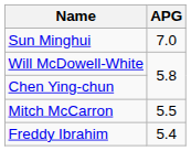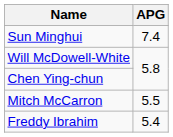Sun Minghui | APG: 7.0 -> 7.4
